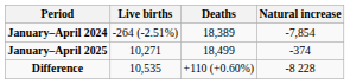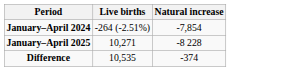- column: Deaths | 18,389 | 18,499 | +110 (+0.60%)
January–April 2025 | Natural increase: -374 -> -8 228
Difference | Natural increase: -8 228 -> -374
